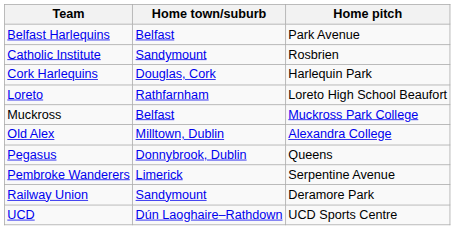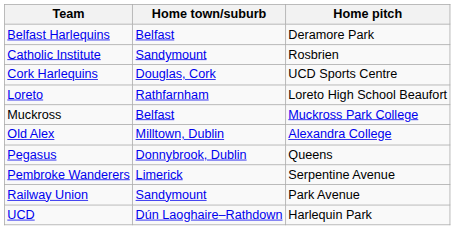Belfast Harlequins | Home pitch: Park Avenue -> Deramore Park
Cork Harlequins | Home pitch: Harlequin Park -> UCD Sports Centre
Railway Union | Home pitch: Deramore Park -> Park Avenue
UCD | Home pitch: UCD Sports Centre -> Harlequin Park
